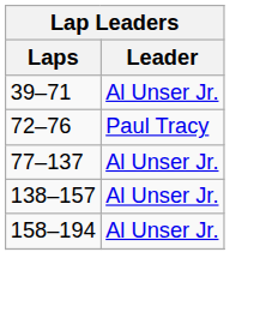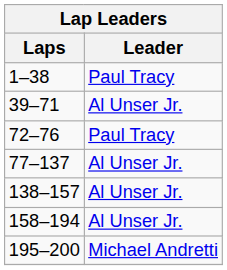+ row: 1–38 | Paul Tracy
+ row: 195–200 | Michael Andretti
